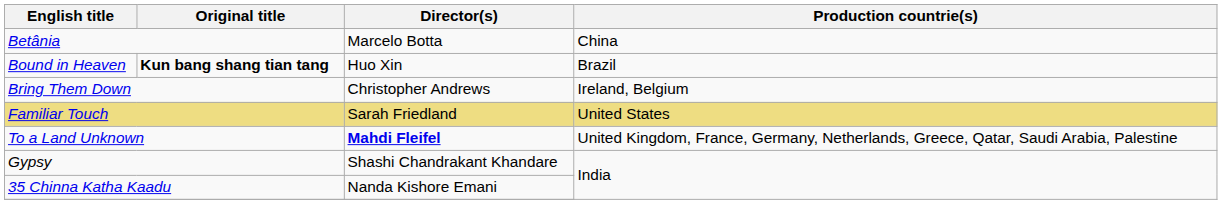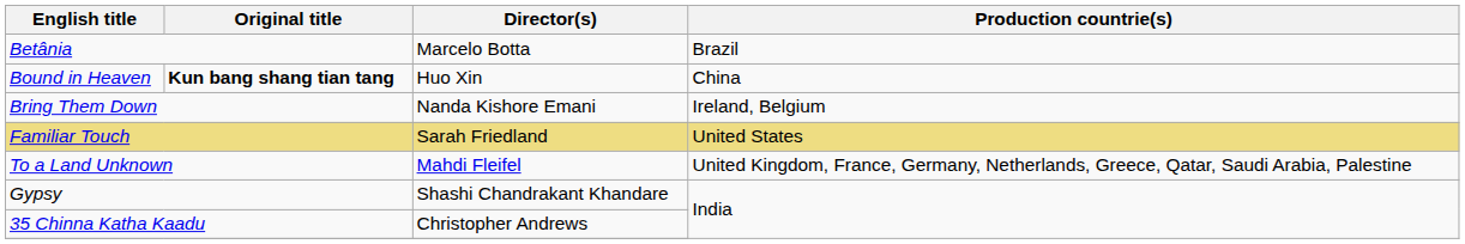Betânia | Production countrie(s): China -> Brazil
Bound in Heaven | Production countrie(s): Brazil -> China
Bring Them Down | Director(s): Christopher Andrews -> Nanda Kishore Emani
To a Land Unknown | Director(s): bold -> normal
35 Chinna Katha Kaadu | Director(s): Nanda Kishore Emani -> Christopher Andrews
